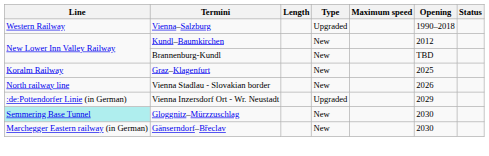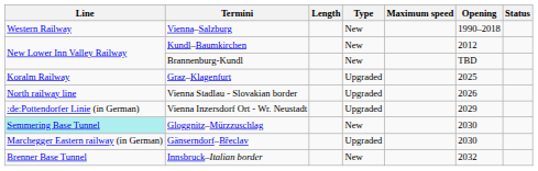Vienna–Salzburg | Type: Upgraded -> New
Graz–Klagenfurt | Type: New -> Upgraded
Vienna Stadlau - Slovakian border | Type: New -> Upgraded
Gänserndorf–Břeclav | Type: New -> Upgraded
+ row: Brenner Base Tunnel | Innsbruck–Italian border | New | 2032
